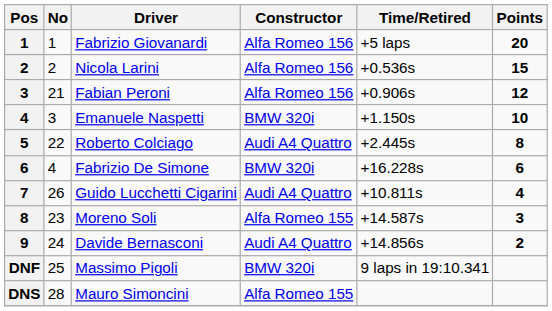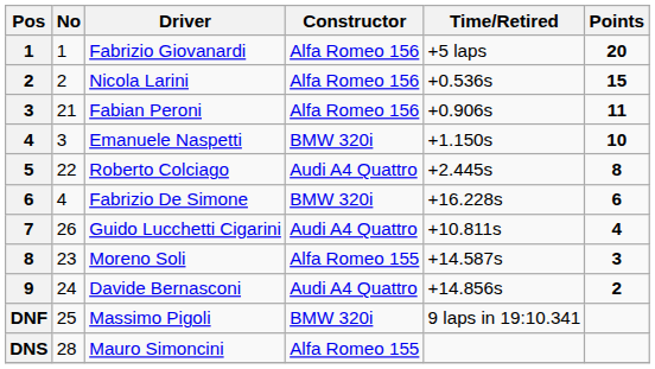Fabian Peroni | Points: 12 -> 11
